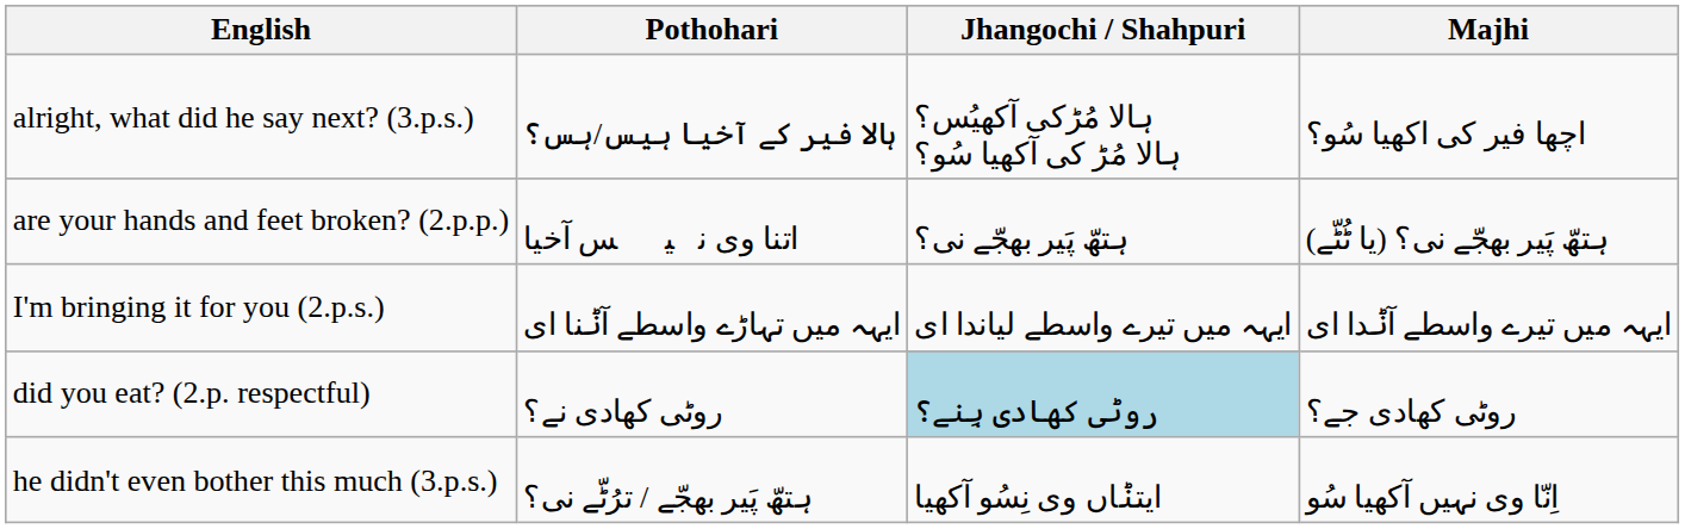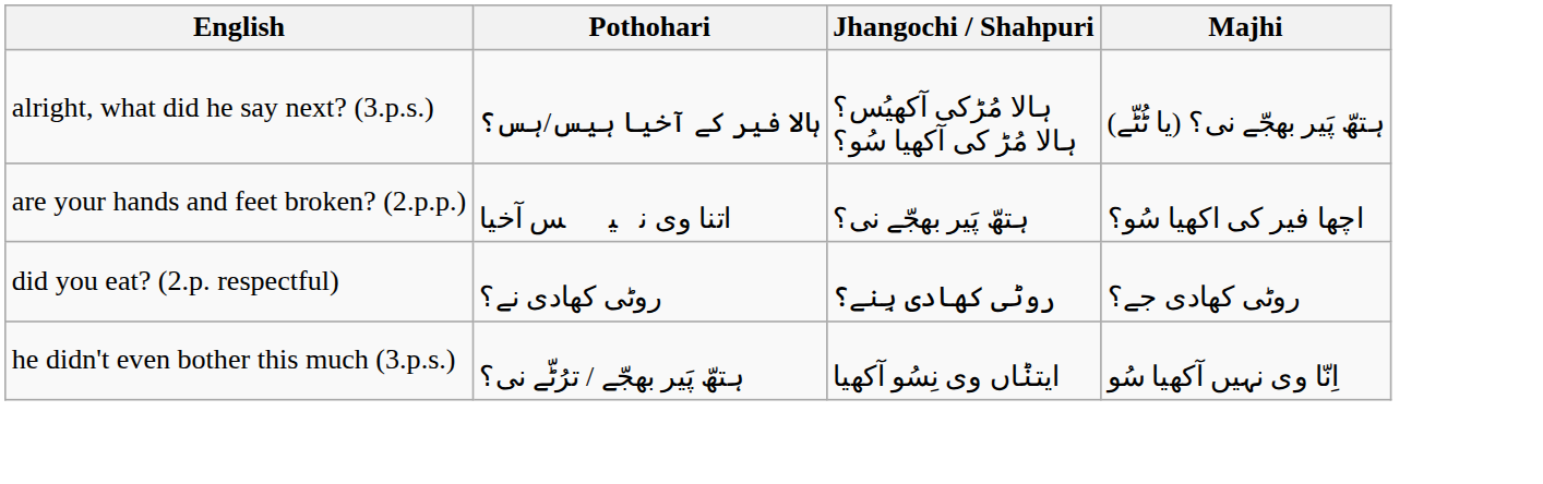alright, what did he say next? (3.p.s.) | Majhi: اچھا فیر کی اکھیا سُو؟ -> ہتھّ پَیر بھجّے نی؟ (یا ٹُٹّے)
are your hands and feet broken? (2.p.p.) | Majhi: ہتھّ پَیر بھجّے نی؟ (یا ٹُٹّے) -> اچھا فیر کی اکھیا سُو؟
- row: I'm bringing it for you (2.p.s.) | ایہہ میں تہاڑے واسطے آݨنا ای | ایہہ میں تیرے واسطے لیاندا ای | ایہہ میں تیرے واسطے آݨدا ای
did you eat? (2.p. respectful) | Jhangochi / Shahpuri: lightblue background -> no background
